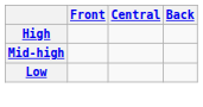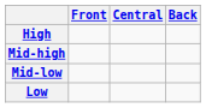+ row: Mid-low
